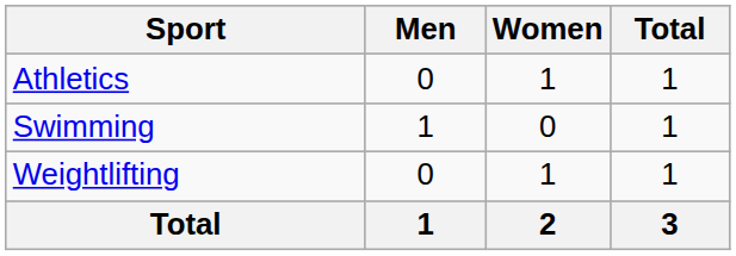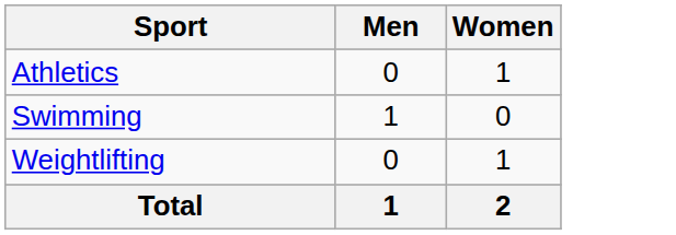- column: Total | 1 | 1 | 1 | 3
